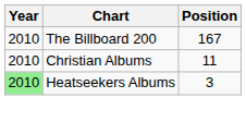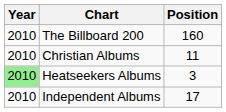The Billboard 200 | Position: 167 -> 160
+ row: 2010 | Independent Albums | 17
